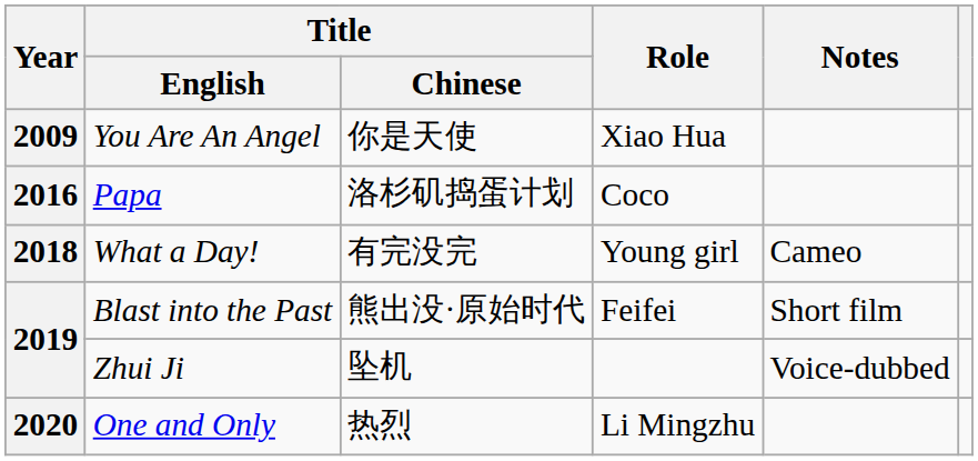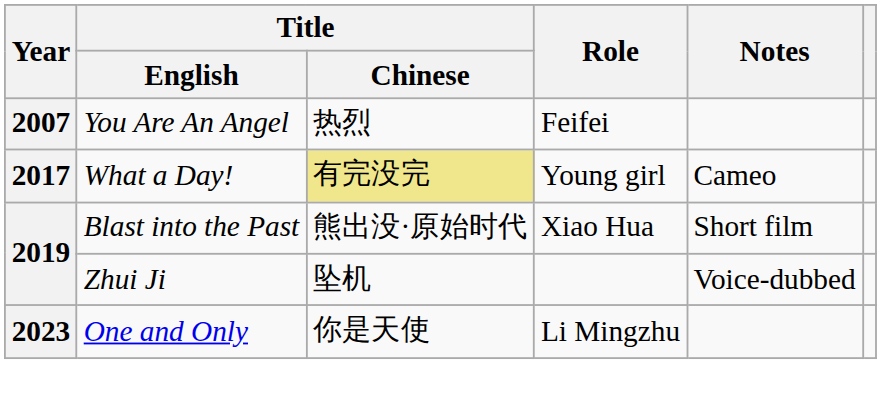You Are An Angel | Year: 2009 -> 2007
You Are An Angel | Title / Chinese: 你是天使 -> 热烈
You Are An Angel | Role: Xiao Hua -> Feifei
- row: 2016 | Papa | 洛杉矶捣蛋计划 | Coco
What a Day! | Year: 2018 -> 2017
What a Day! | Title / Chinese: no background -> khaki background
Blast into the Past | Role: Feifei -> Xiao Hua
One and Only | Year: 2020 -> 2023
One and Only | Title / Chinese: 热烈 -> 你是天使
